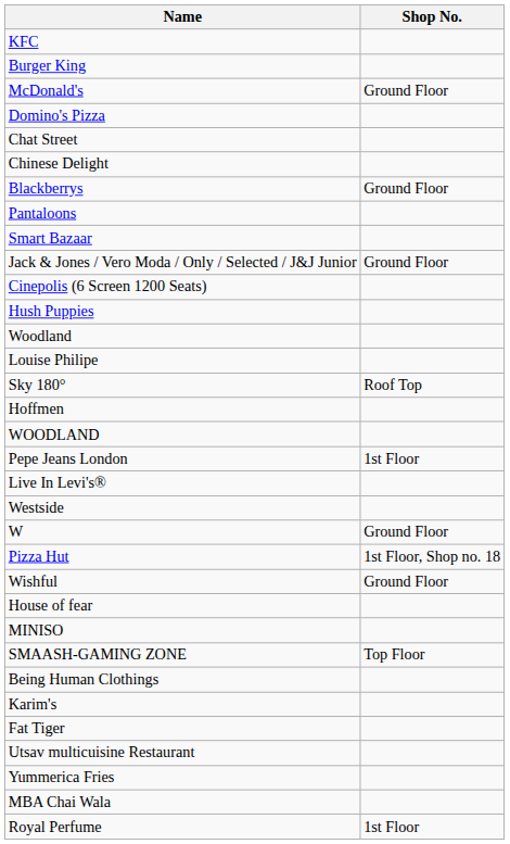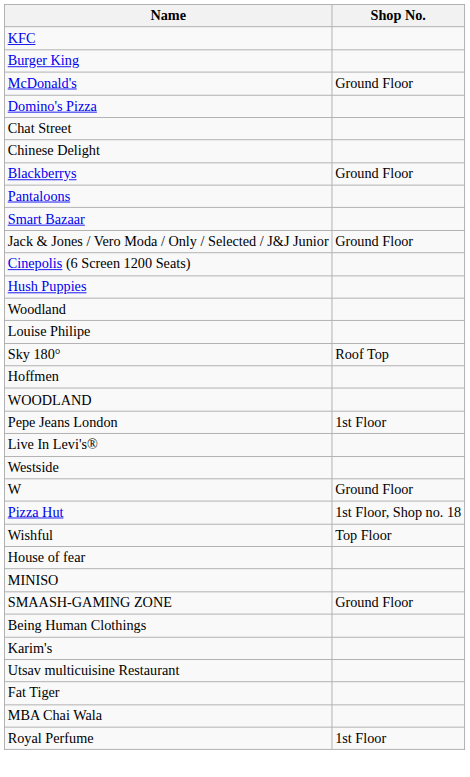Wishful | Shop No.: Ground Floor -> Top Floor
SMAASH-GAMING ZONE | Shop No.: Top Floor -> Ground Floor
rows swapped: Fat Tiger <-> Utsav multicuisine Restaurant
- row: Yummerica Fries
